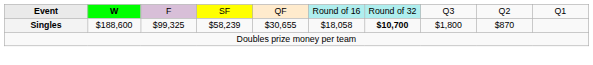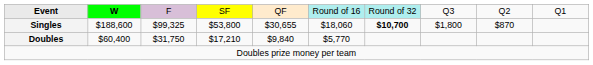Singles | column 4: $58,239 -> $53,800
Singles | column 6: $18,058 -> $18,060
+ row: Doubles | $60,400 | $31,750 | $17,210 | $9,840 | $5,770
